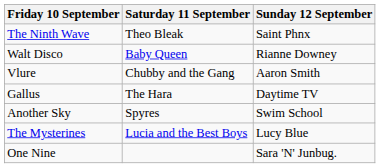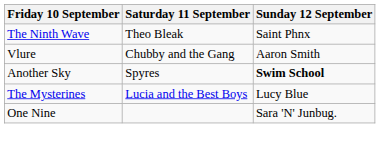- row: Walt Disco | Baby Queen | Rianne Downey
- row: Gallus | The Hara | Daytime TV
Another Sky | Sunday 12 September: normal -> bold
